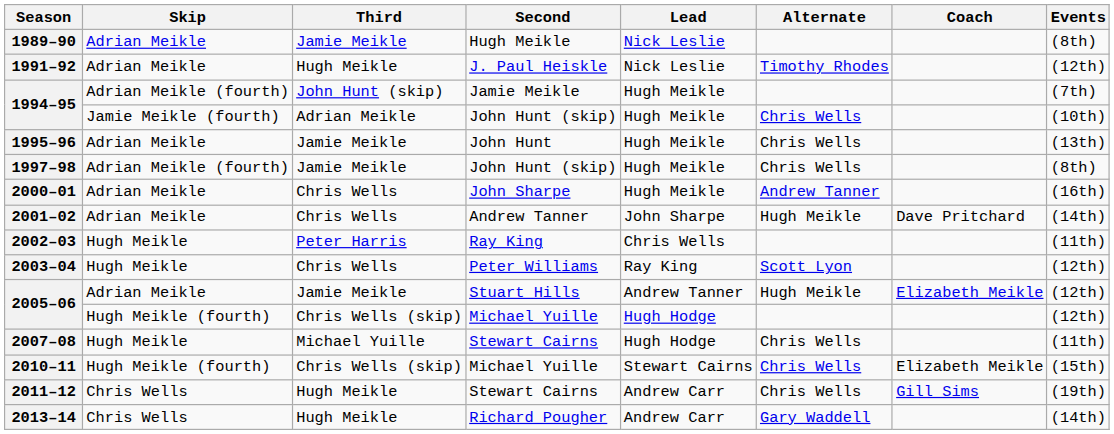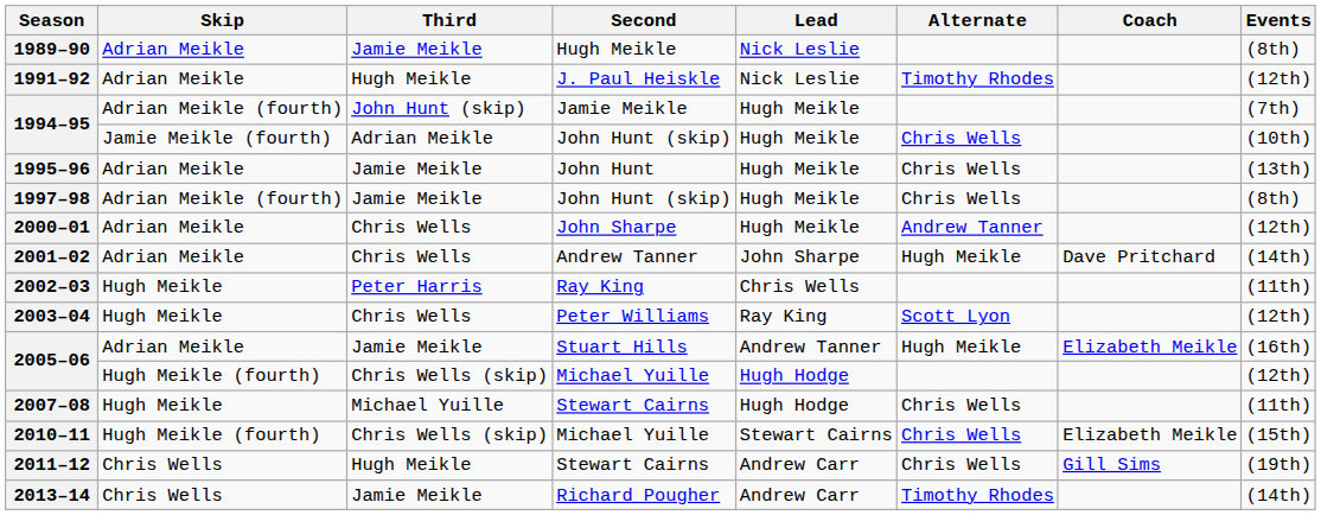2000–01 | Events: (16th) -> (12th)
2005–06 / Stuart Hills | Events: (12th) -> (16th)
2013–14 | Third: Hugh Meikle -> Jamie Meikle
2013–14 | Alternate: Gary Waddell -> Timothy Rhodes
